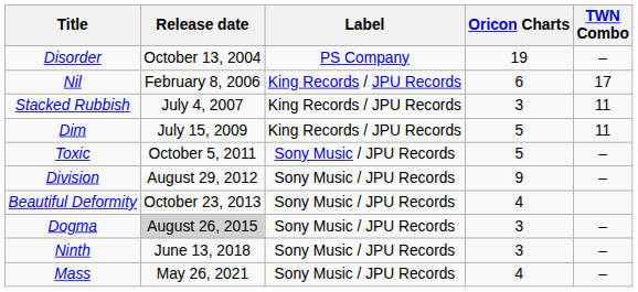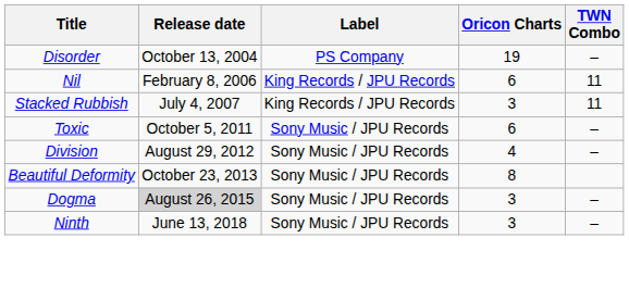Nil | TWN Combo: 17 -> 11
- row: Dim | July 15, 2009 | King Records / JPU Records | 5 | 11
Toxic | Oricon Charts: 5 -> 6
Division | Oricon Charts: 9 -> 4
Beautiful Deformity | Oricon Charts: 4 -> 8
- row: Mass | May 26, 2021 | Sony Music / JPU Records | 4 | –
